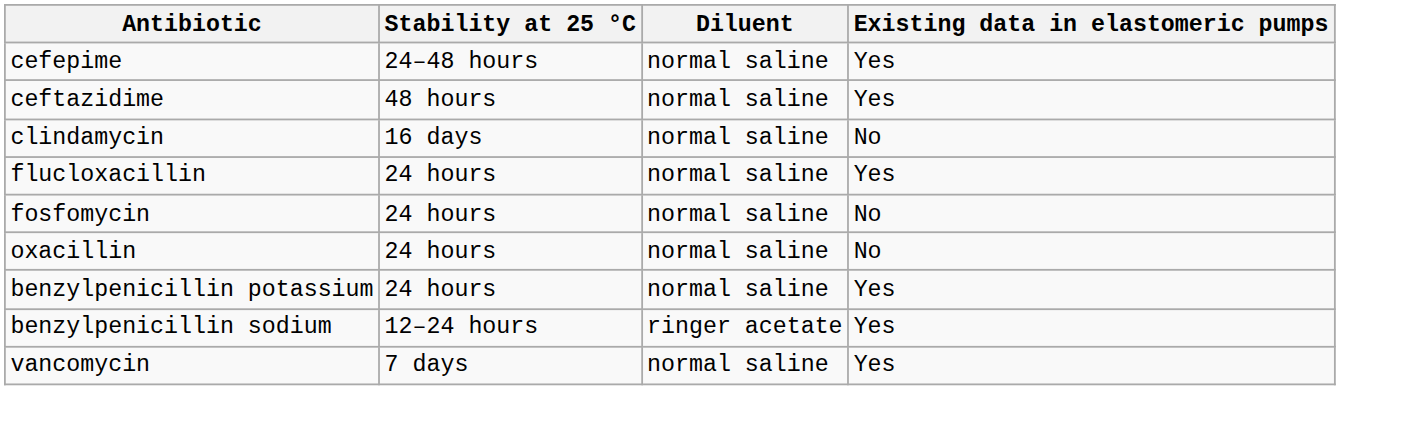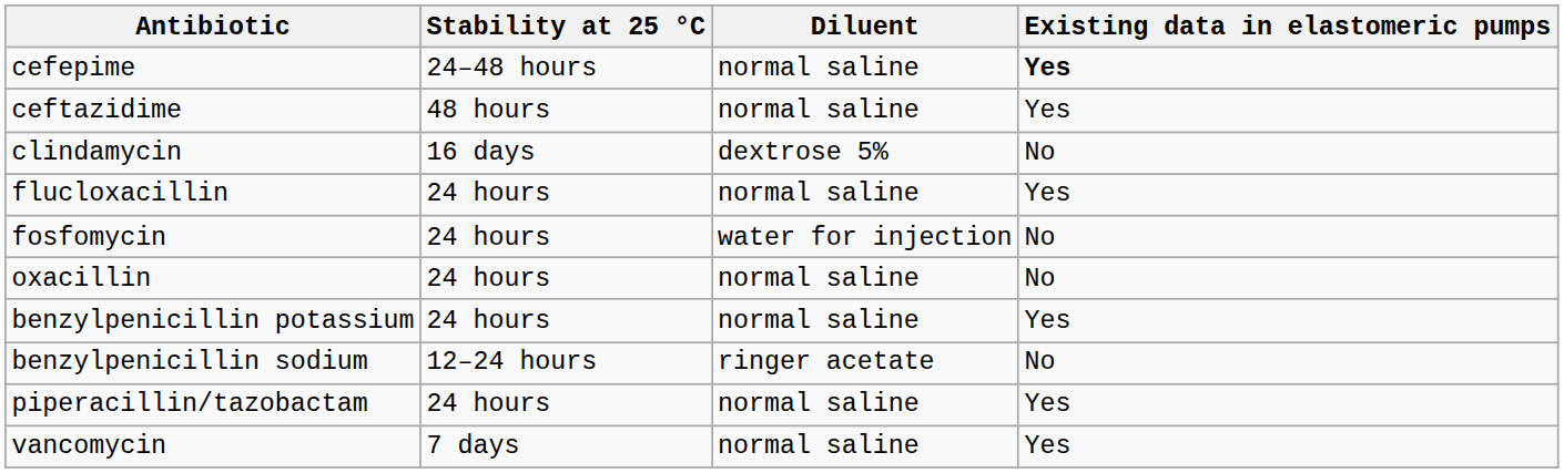cefepime | Existing data in elastomeric pumps: normal -> bold
clindamycin | Diluent: normal saline -> dextrose 5%
fosfomycin | Diluent: normal saline -> water for injection
benzylpenicillin sodium | Existing data in elastomeric pumps: Yes -> No
+ row: piperacillin/tazobactam | 24 hours | normal saline | Yes
